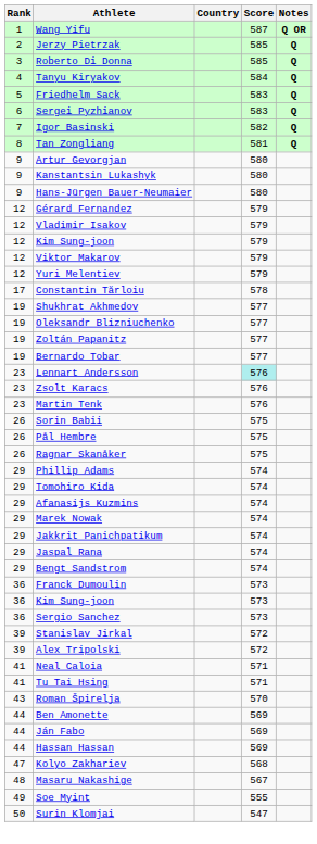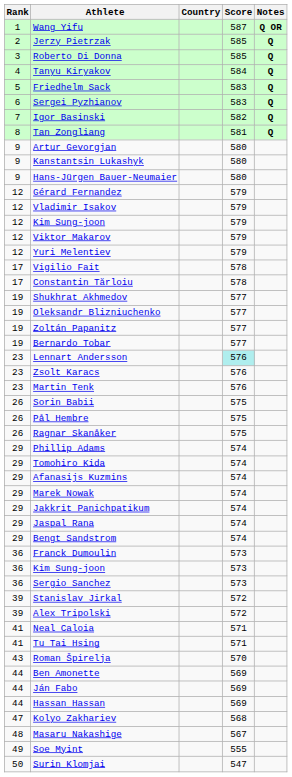+ row: 17 | Vigilio Fait | 578
